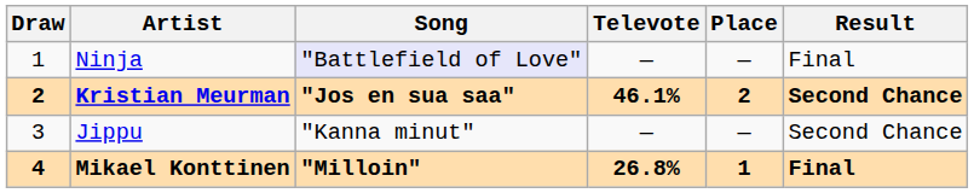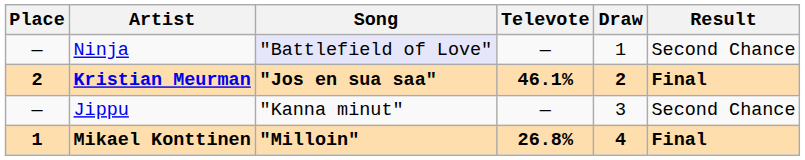columns swapped: Draw <-> Place
Ninja | Result: Final -> Second Chance
Kristian Meurman | Result: Second Chance -> Final
